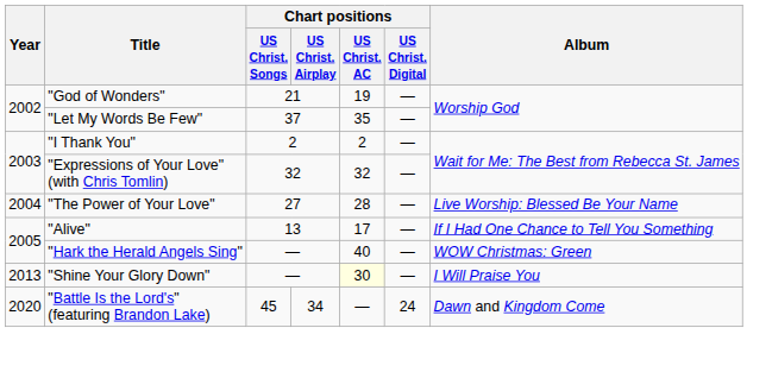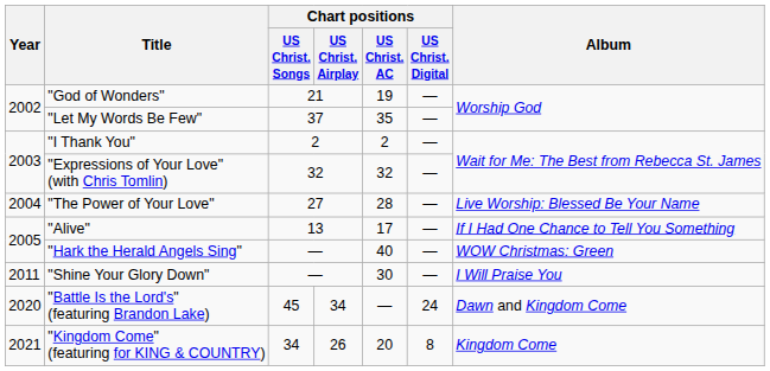"Shine Your Glory Down" | Year: 2013 -> 2011
"Shine Your Glory Down" | Chart positions / US Christ. AC: lightyellow background -> no background
+ row: 2021 | "Kingdom Come" (featuring for KING & COUNTRY) | 34 | 26 | 20 | 8 | Kingdom Come
